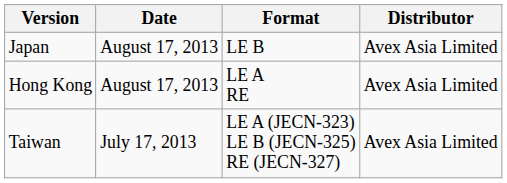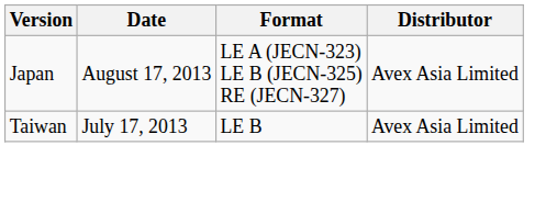Japan | Format: LE B -> LE A (JECN-323) LE B (JECN-325) RE (JECN-327)
- row: Hong Kong | August 17, 2013 | LE A RE | Avex Asia Limited
Taiwan | Format: LE A (JECN-323) LE B (JECN-325) RE (JECN-327) -> LE B
